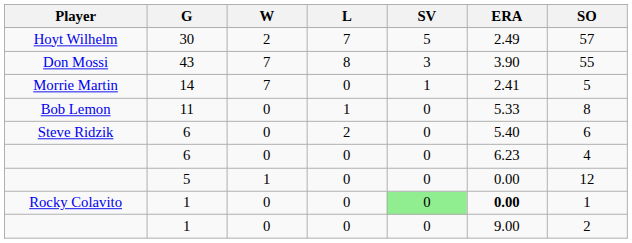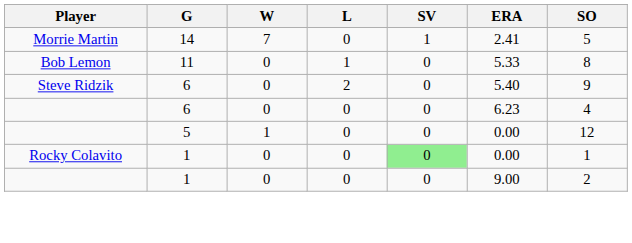- row: Hoyt Wilhelm | 30 | 2 | 7 | 5 | 2.49 | 57
- row: Don Mossi | 43 | 7 | 8 | 3 | 3.90 | 55
Steve Ridzik | SO: 6 -> 9
Rocky Colavito | ERA: bold -> normal
